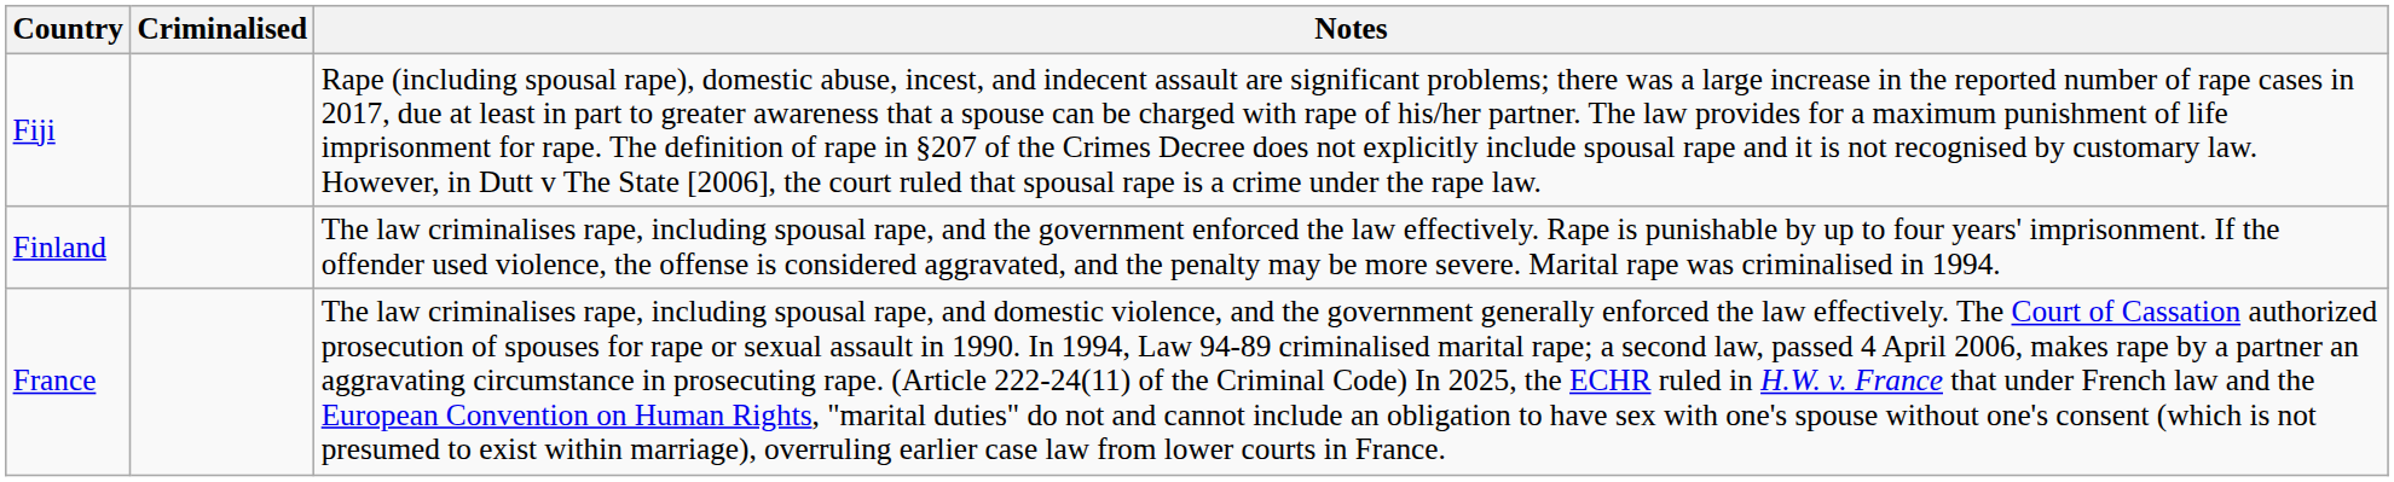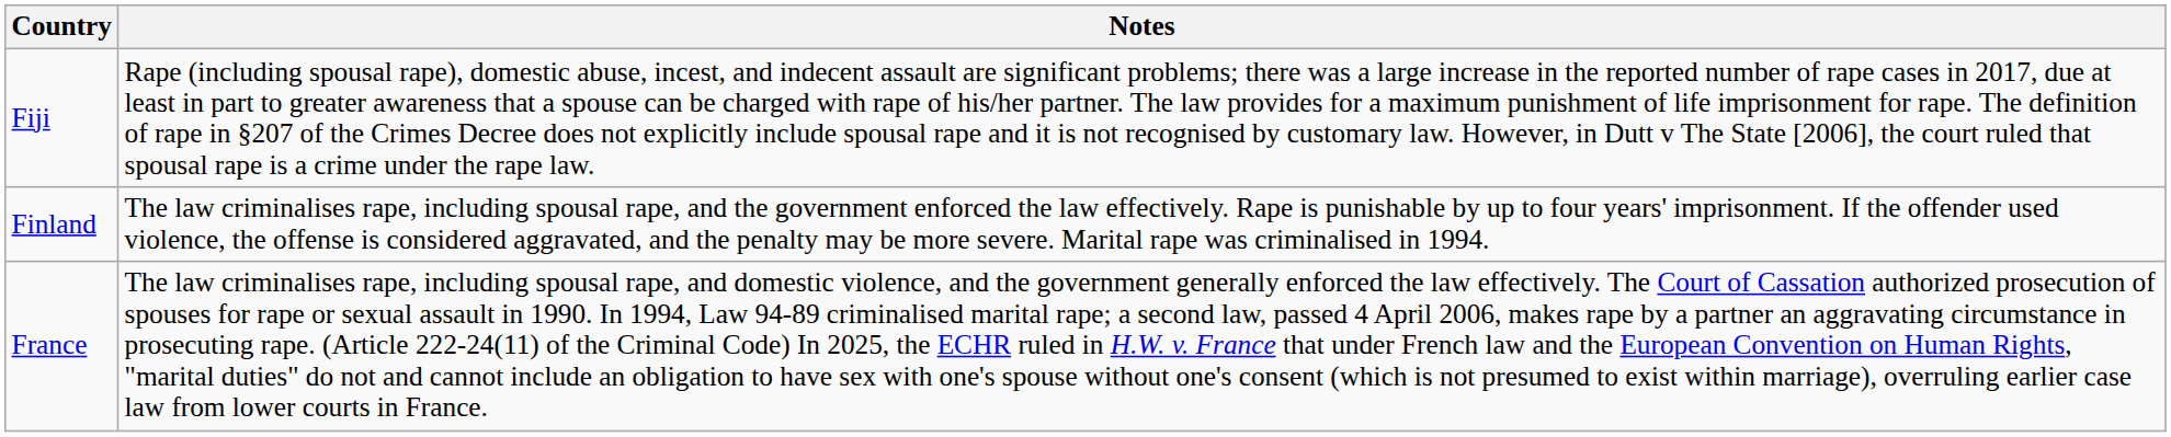- column: Criminalised
